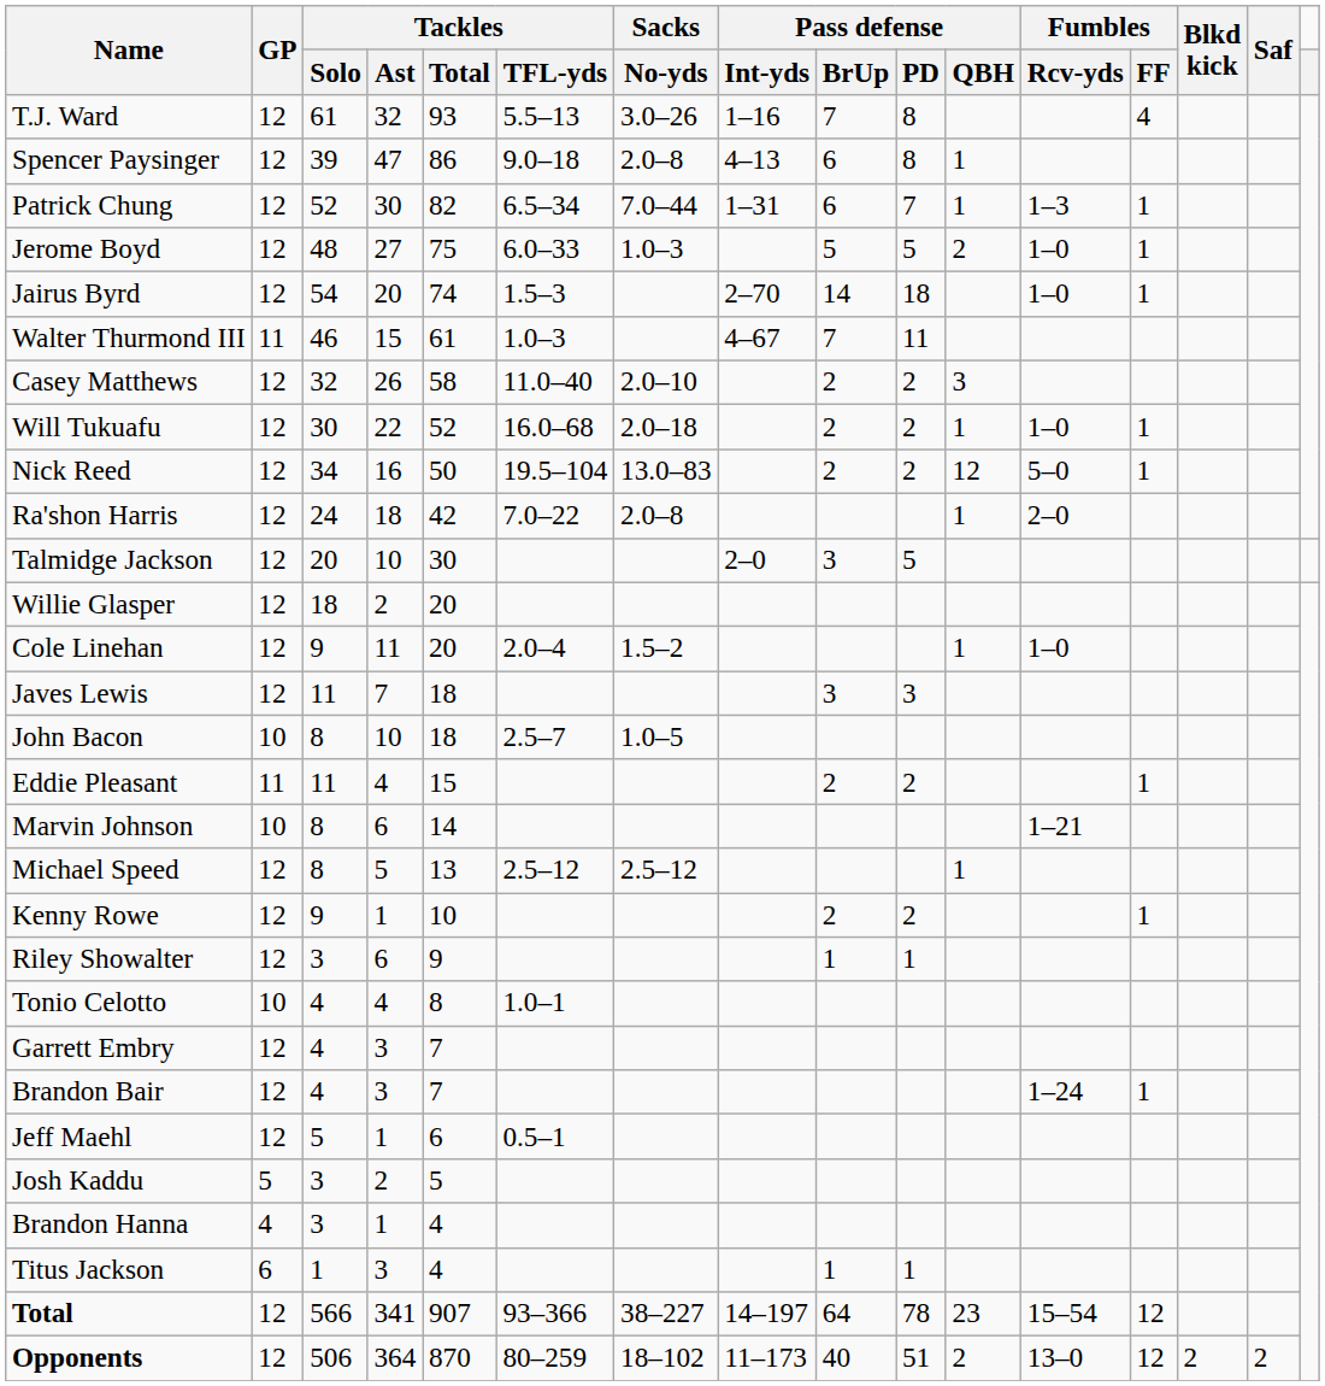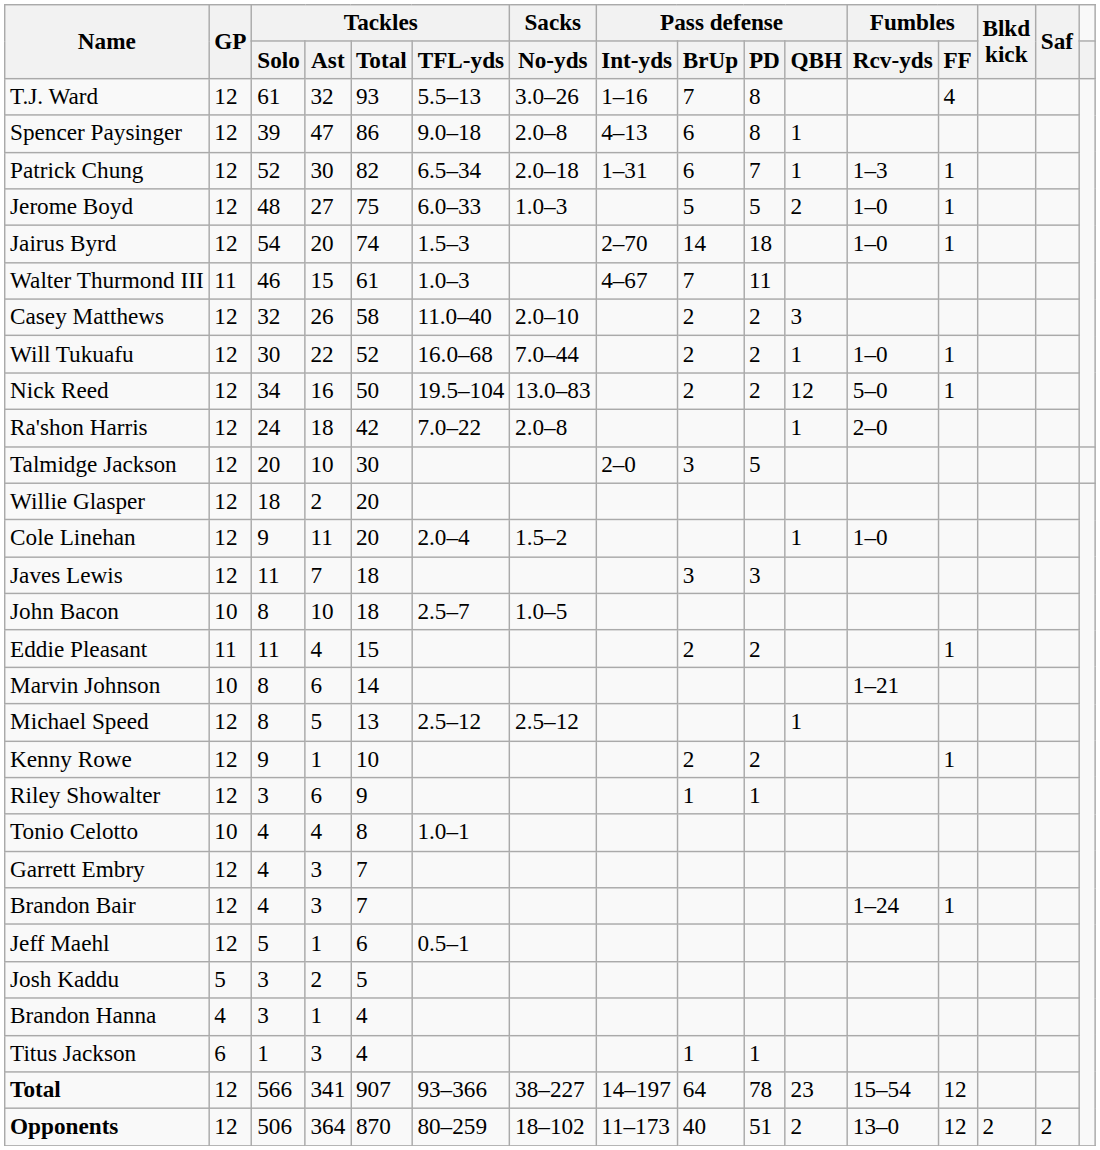Patrick Chung | Sacks / No-yds: 7.0–44 -> 2.0–18
Will Tukuafu | Sacks / No-yds: 2.0–18 -> 7.0–44
